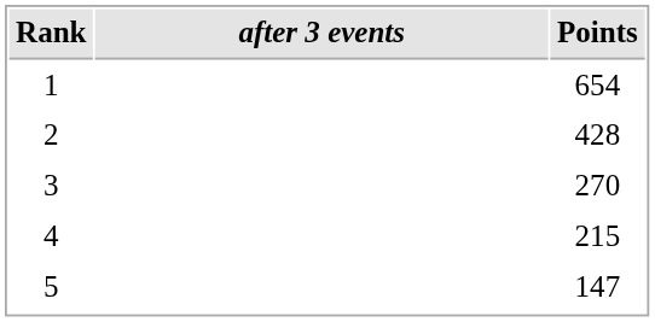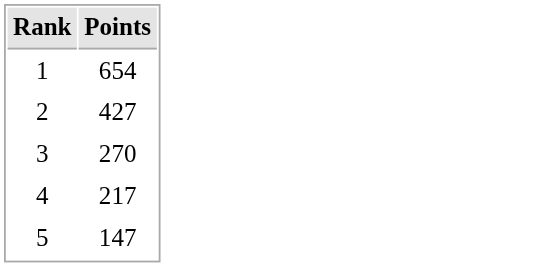- column: after 3 events
2 | Points: 428 -> 427
4 | Points: 215 -> 217
